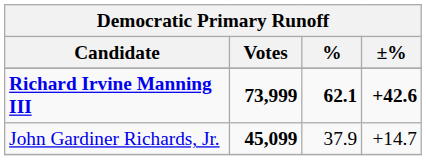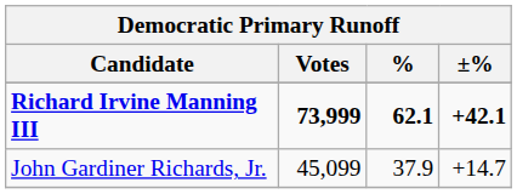Richard Irvine Manning III | ±%: +42.6 -> +42.1
John Gardiner Richards, Jr. | Votes: bold -> normal
